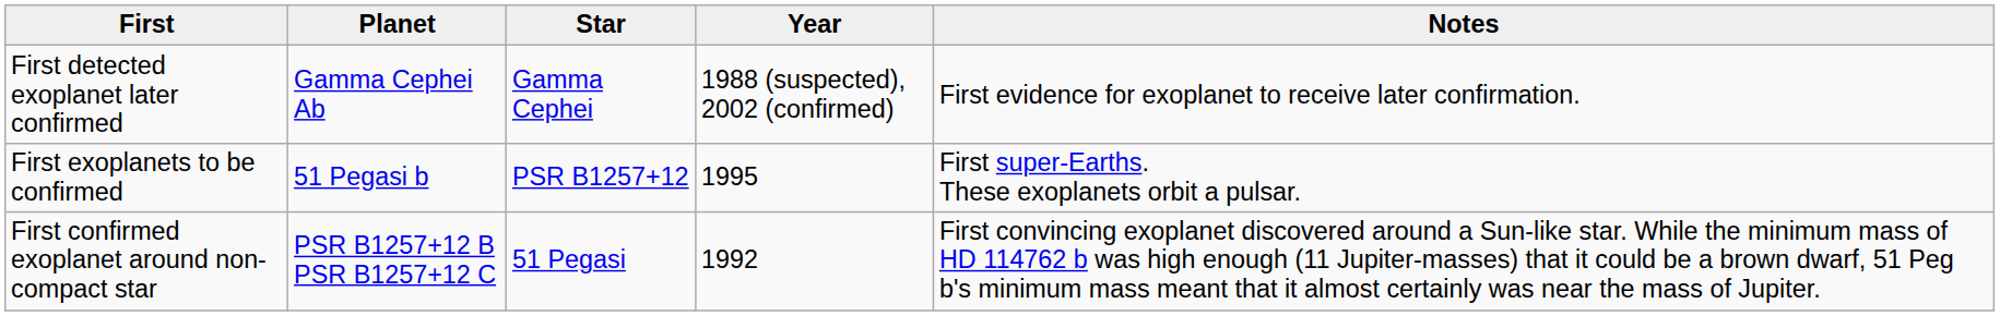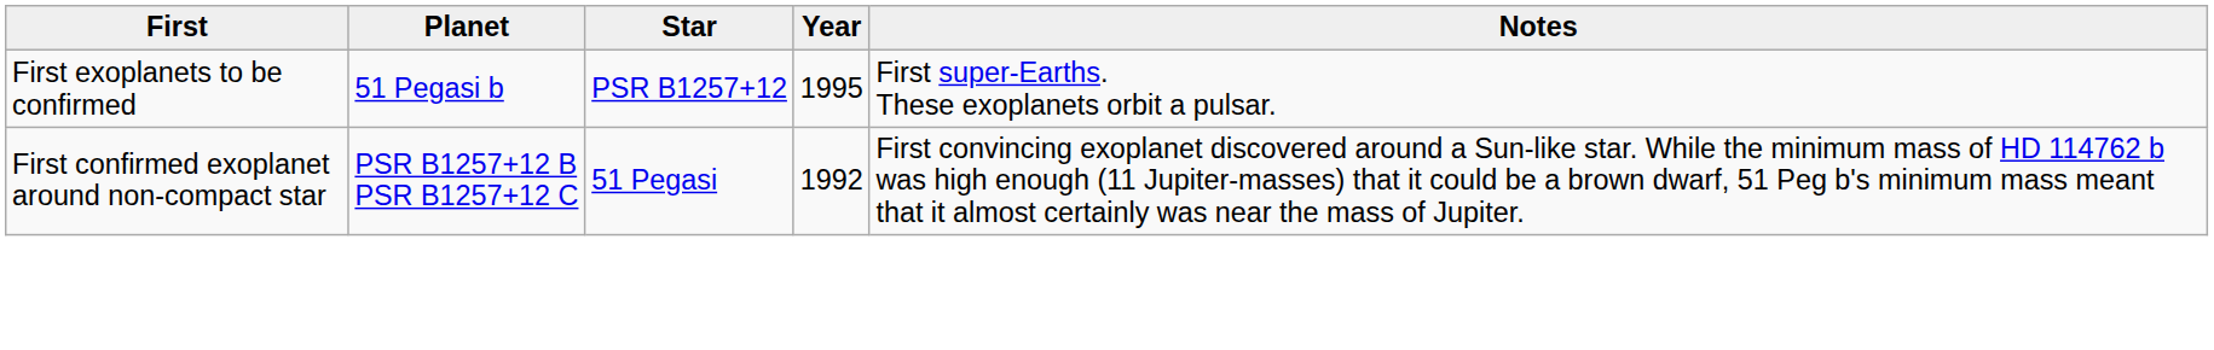- row: First detected exoplanet later confirmed | Gamma Cephei Ab | Gamma Cephei | 1988 (suspected), 2002 (confirmed) | First evidence for exoplanet to receive later confirmation.
